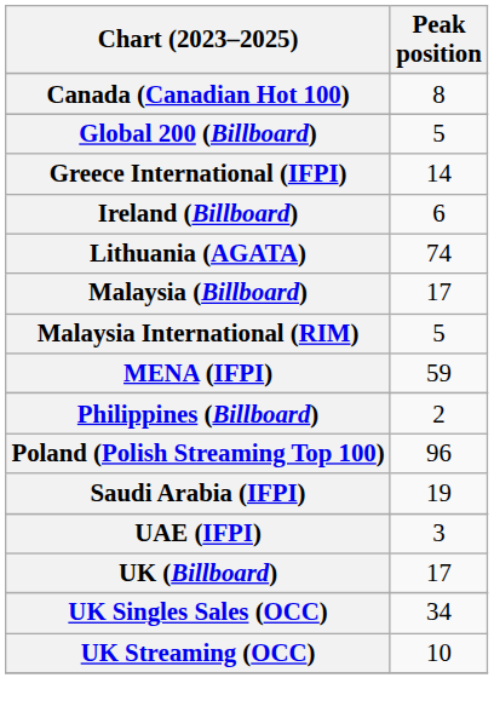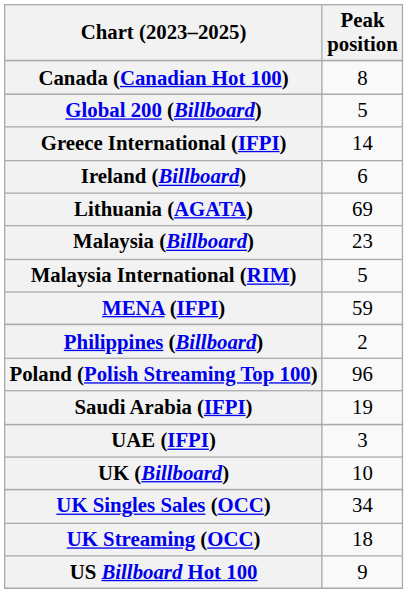Lithuania (AGATA) | Peak position: 74 -> 69
Malaysia (Billboard) | Peak position: 17 -> 23
UK (Billboard) | Peak position: 17 -> 10
UK Streaming (OCC) | Peak position: 10 -> 18
+ row: US Billboard Hot 100 | 9
